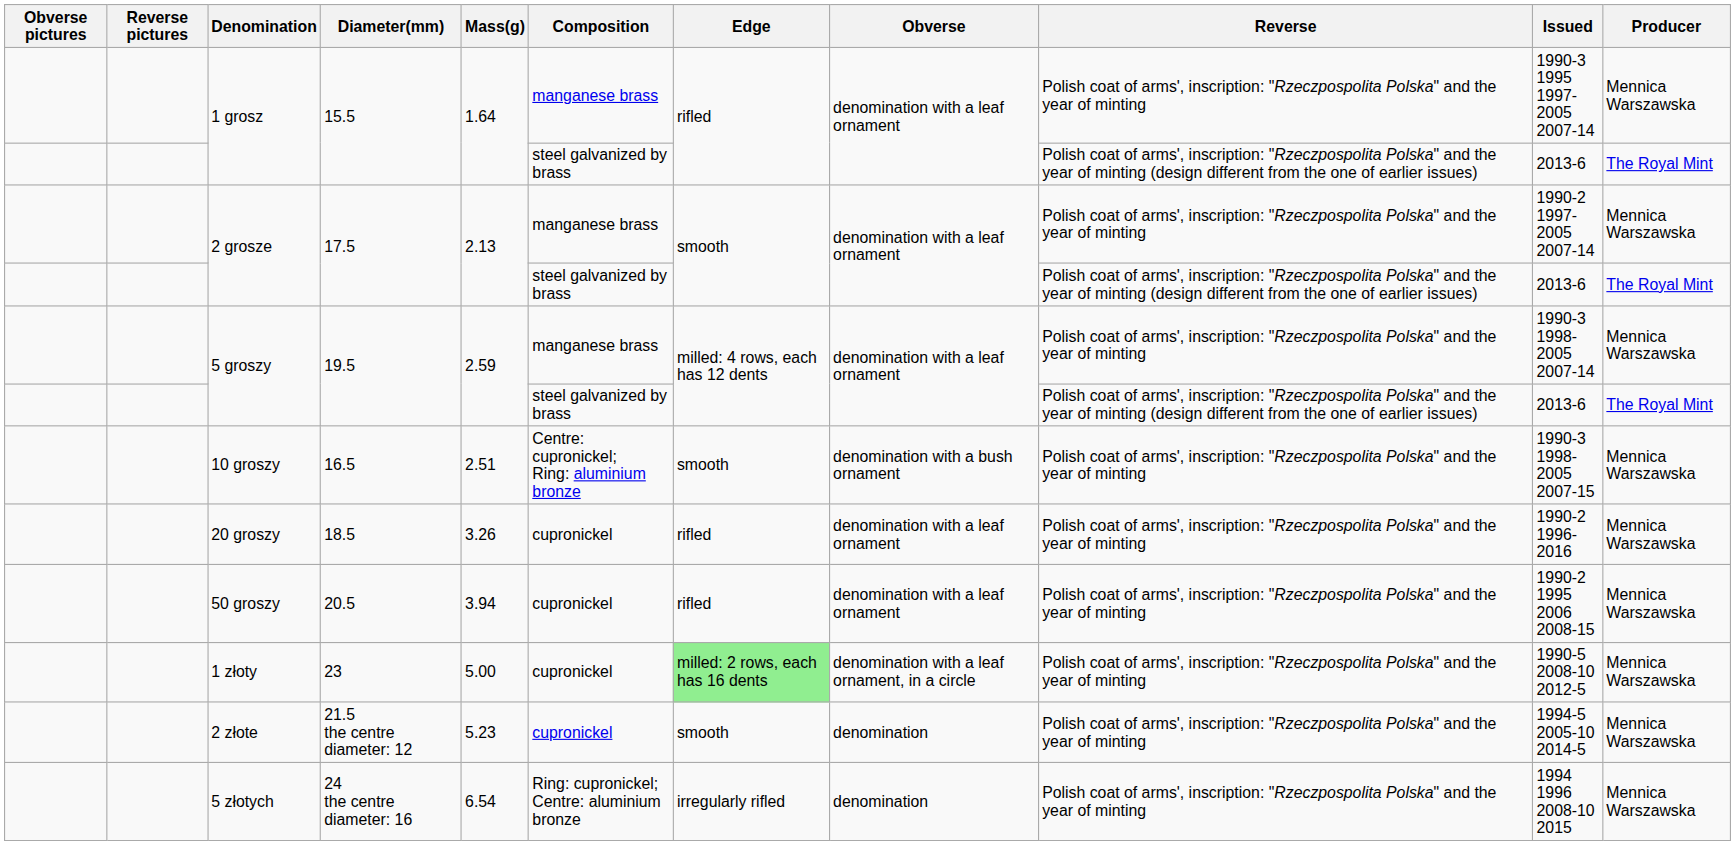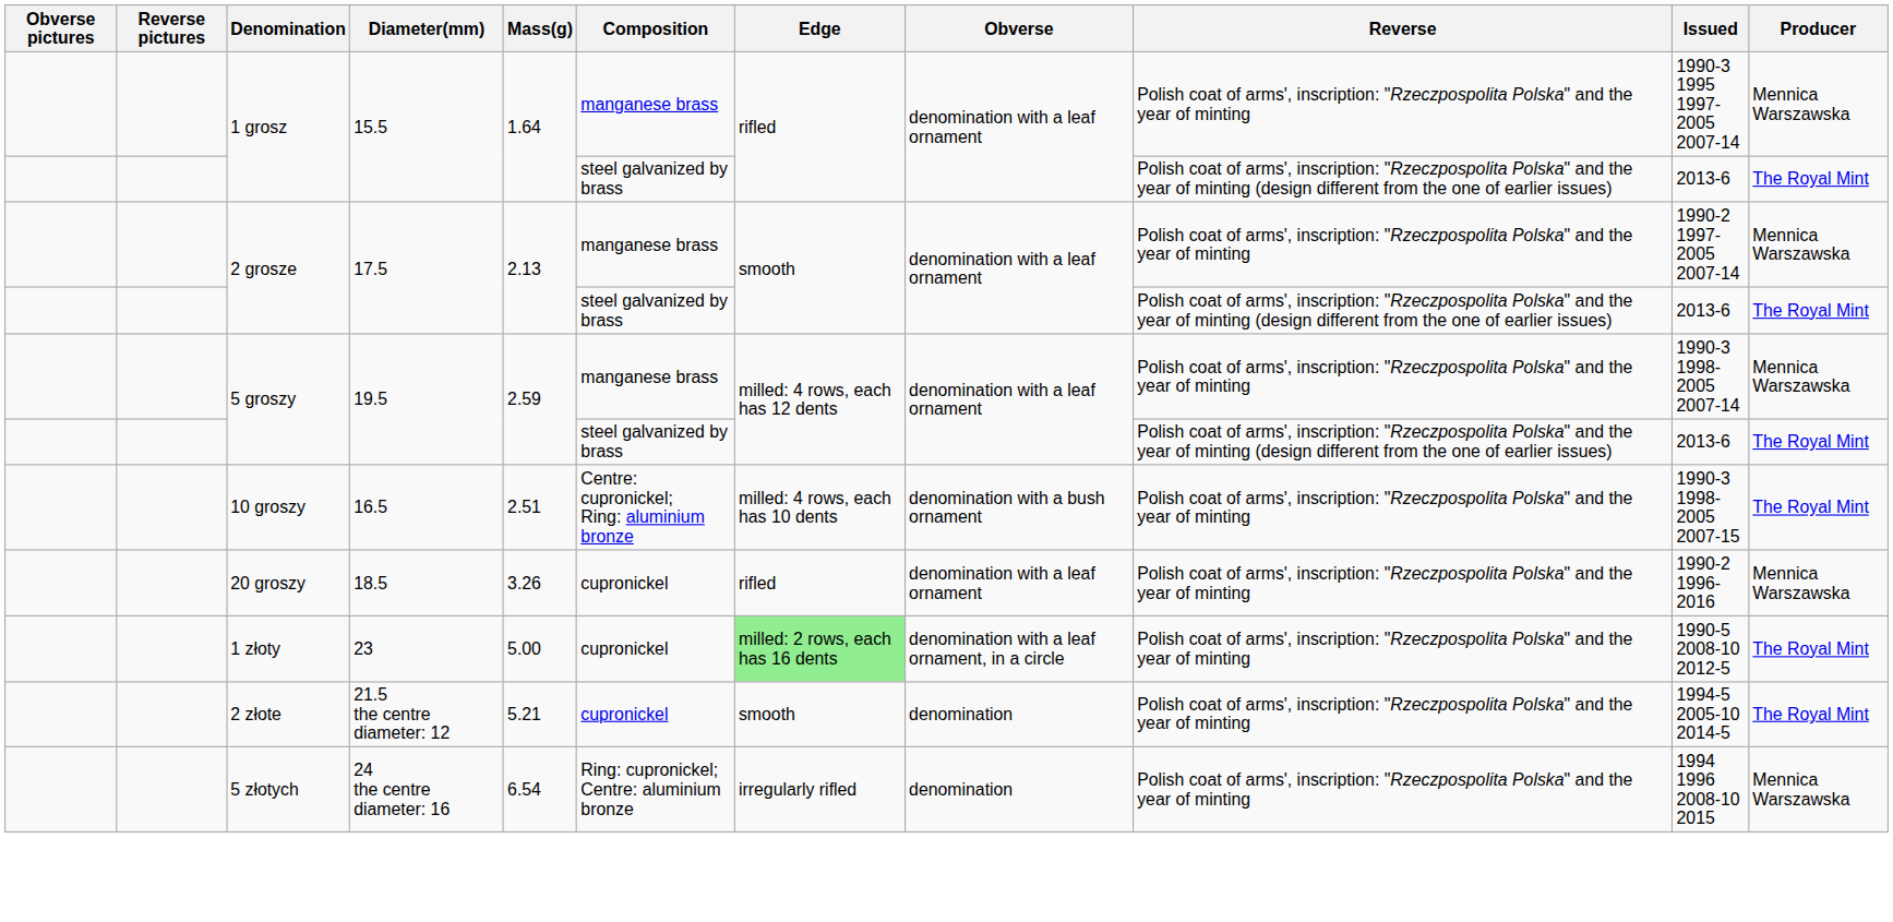10 groszy | Edge: smooth -> milled: 4 rows, each has 10 dents
10 groszy | Producer: Mennica Warszawska -> The Royal Mint
- row: 50 groszy | 20.5 | 3.94 | cupronickel | rifled | denomination with a leaf ornament | Polish coat of arms', inscription: "Rzeczpospolita Polska" and the year of minting | 1990-2 1995 2006 2008-15 | Mennica Warszawska
1 złoty | Producer: Mennica Warszawska -> The Royal Mint
2 złote | Mass(g): 5.23 -> 5.21
2 złote | Producer: Mennica Warszawska -> The Royal Mint
